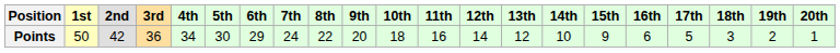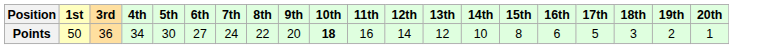- column: 2nd | 42
Points | 6th: 29 -> 27
Points | 10th: normal -> bold
Points | 15th: 9 -> 8
